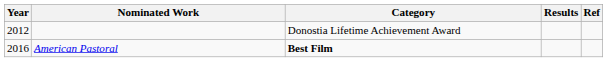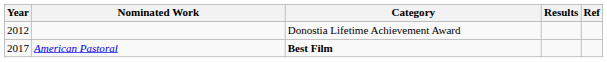American Pastoral | Year: 2016 -> 2017
